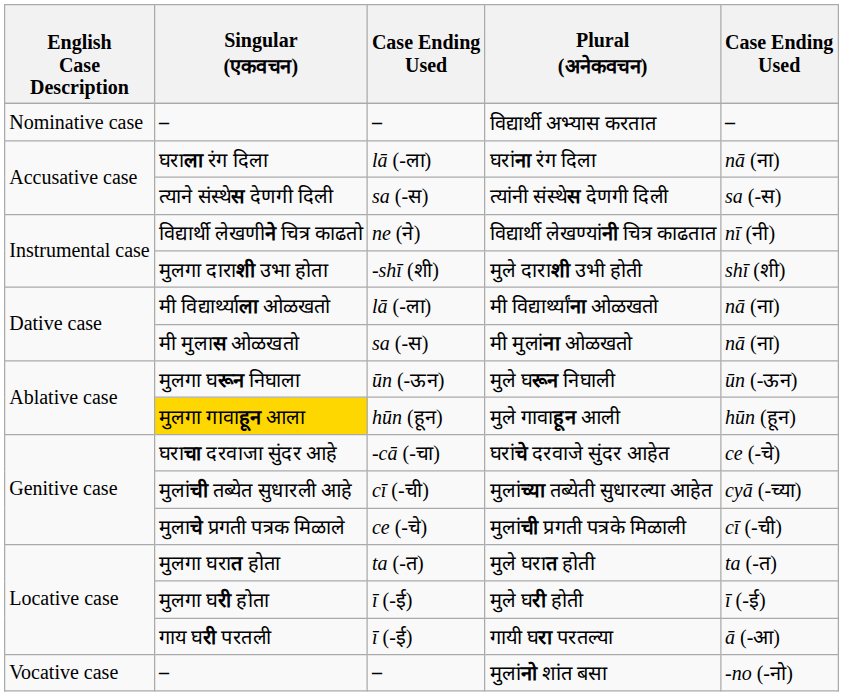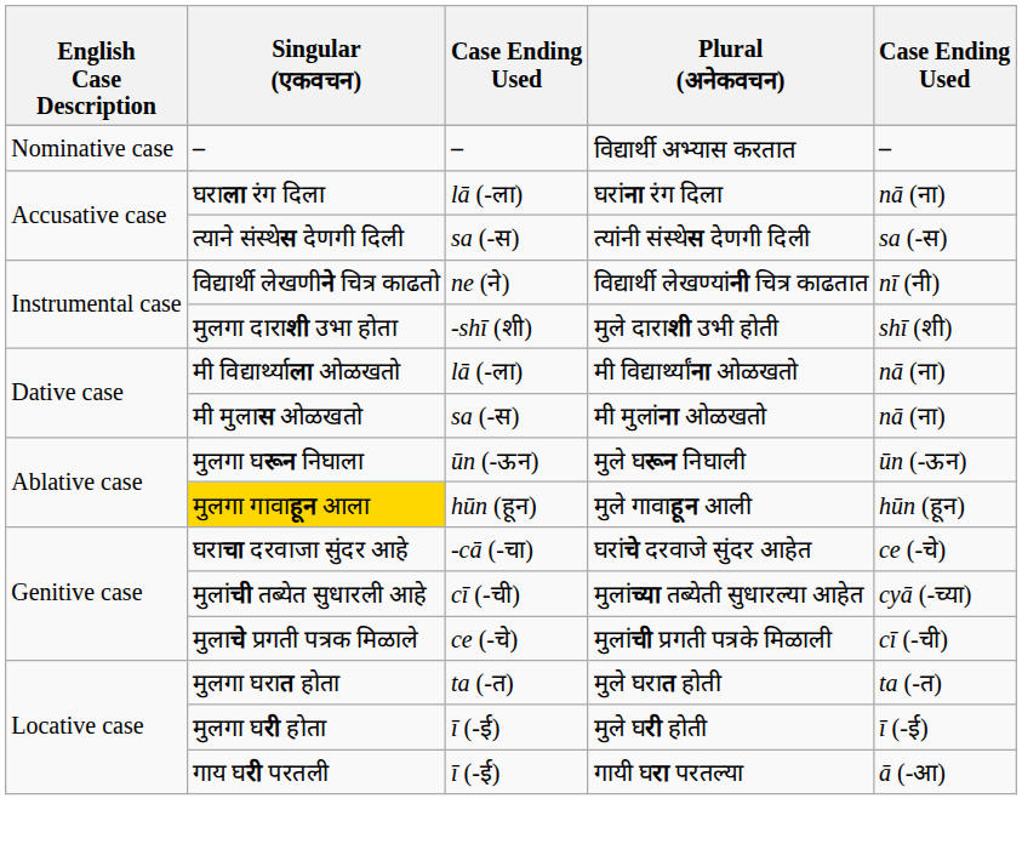- row: Vocative case | – | – | मुलांनो शांत बसा | -no (-नो)
